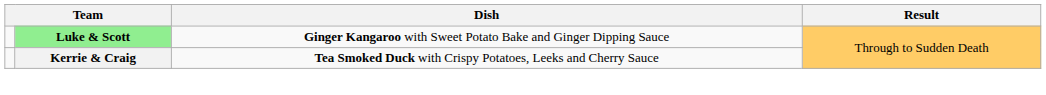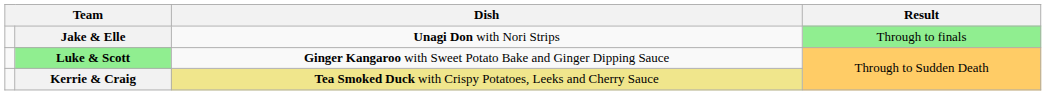+ row: Jake & Elle | Unagi Don with Nori Strips | Through to finals
Kerrie & Craig | Dish: no background -> khaki background
